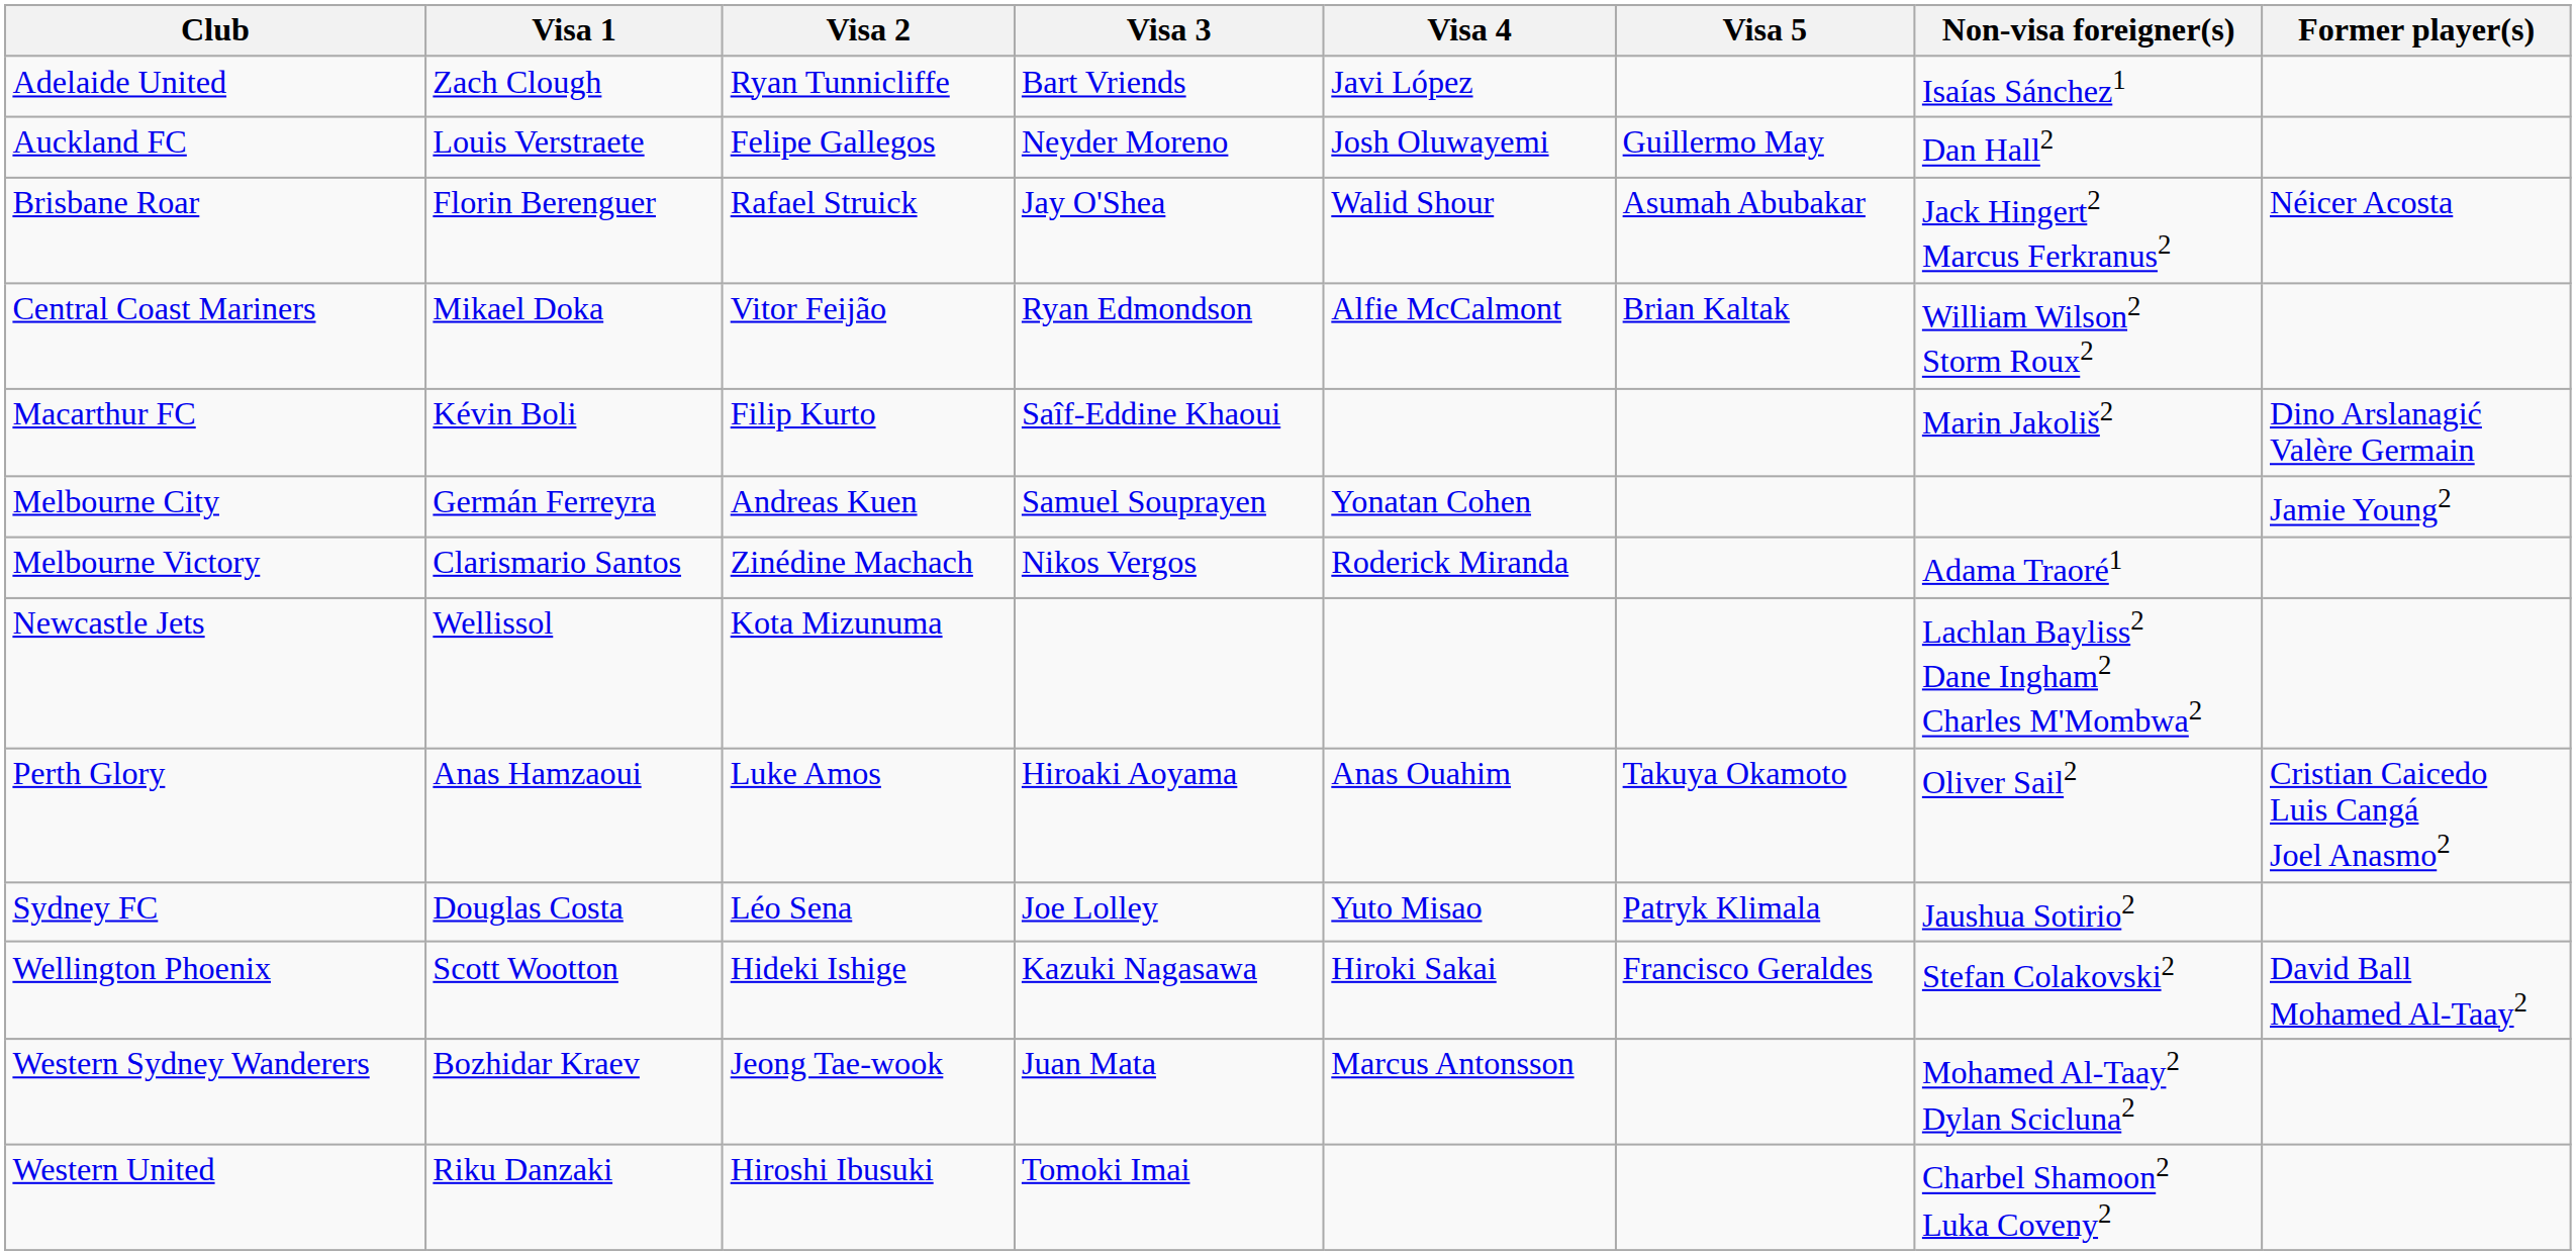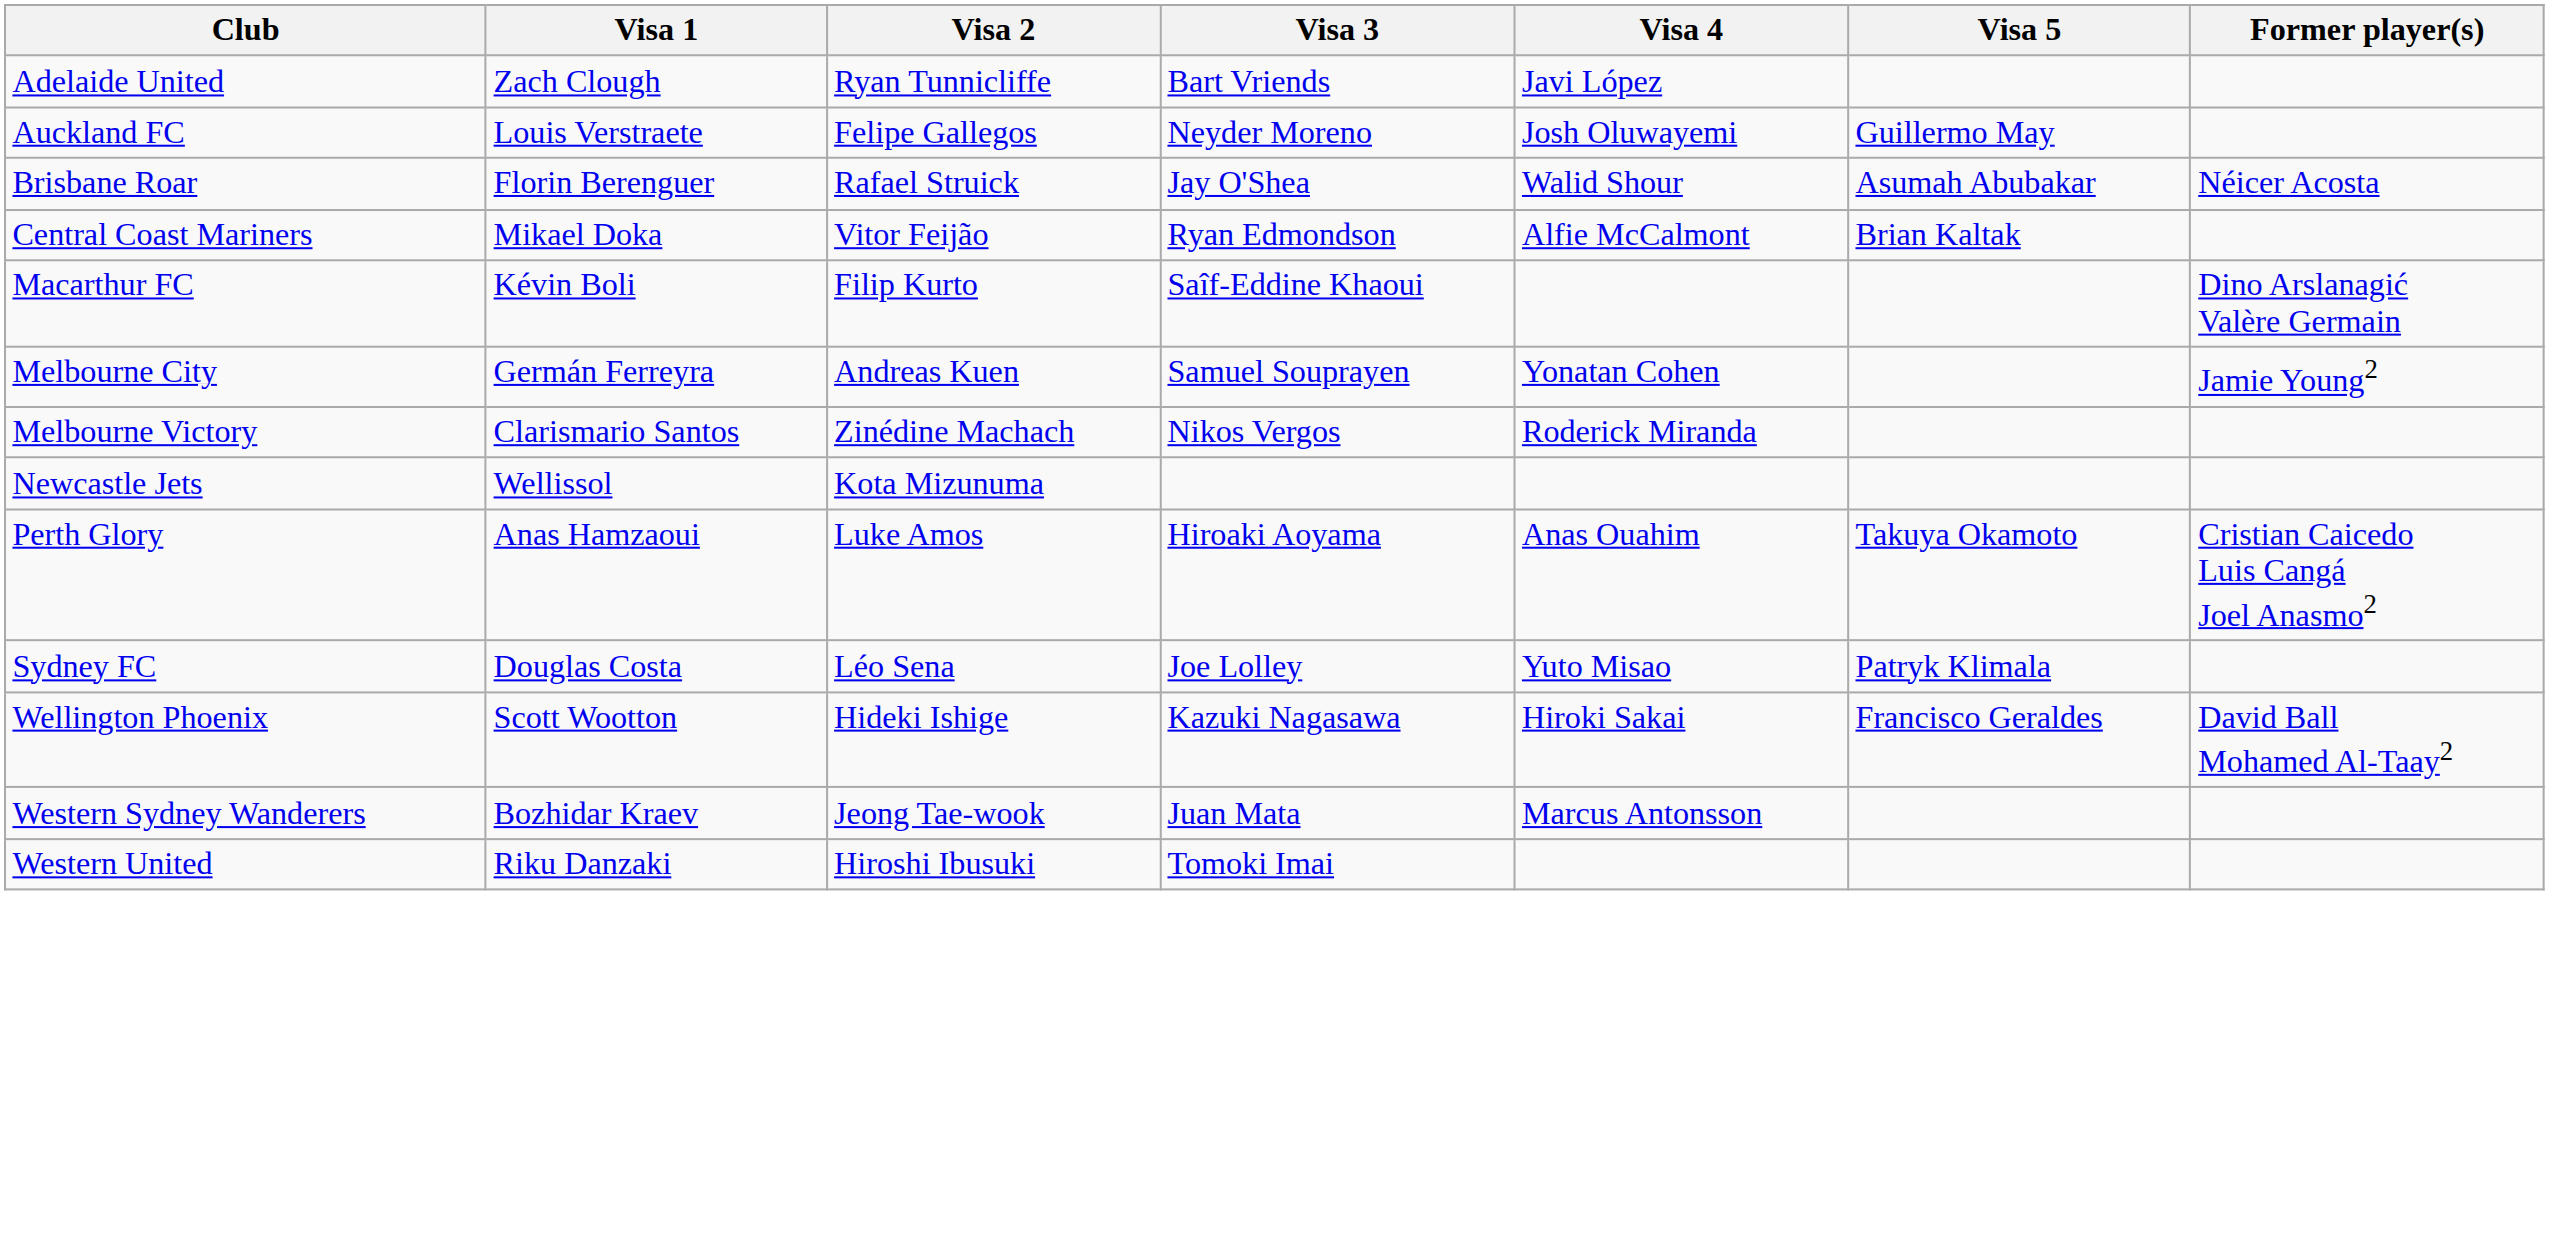- column: Non-visa foreigner(s) | Isaías Sánchez1 | Dan Hall2 | Jack Hingert2 Marcus Ferkranus2 | William Wilson2 Storm Roux2 | Marin Jakoliš2 | Adama Traoré1 | Lachlan Bayliss2 Dane Ingham2 Charles M'Mombwa2 | Oliver Sail2 | Jaushua Sotirio2 | Stefan Colakovski2 | Mohamed Al-Taay2 Dylan Scicluna2 | Charbel Shamoon2 Luka Coveny2
